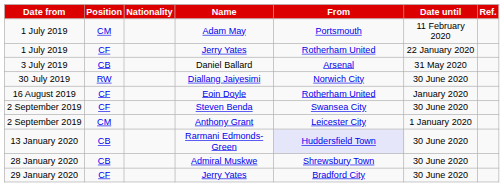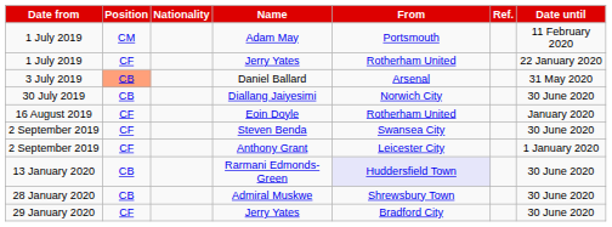columns swapped: Date until <-> Ref.
Daniel Ballard | Position: no background -> lightsalmon background
Diallang Jaiyesimi | Position: RW -> CB
Anthony Grant | Position: CM -> CF
